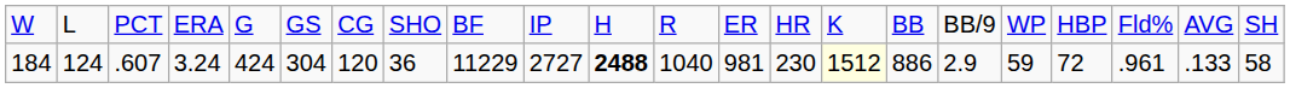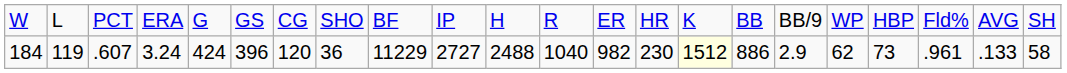184 | column 2: 124 -> 119
184 | column 6: 304 -> 396
184 | column 11: bold -> normal
184 | column 13: 981 -> 982
184 | column 18: 59 -> 62
184 | column 19: 72 -> 73
